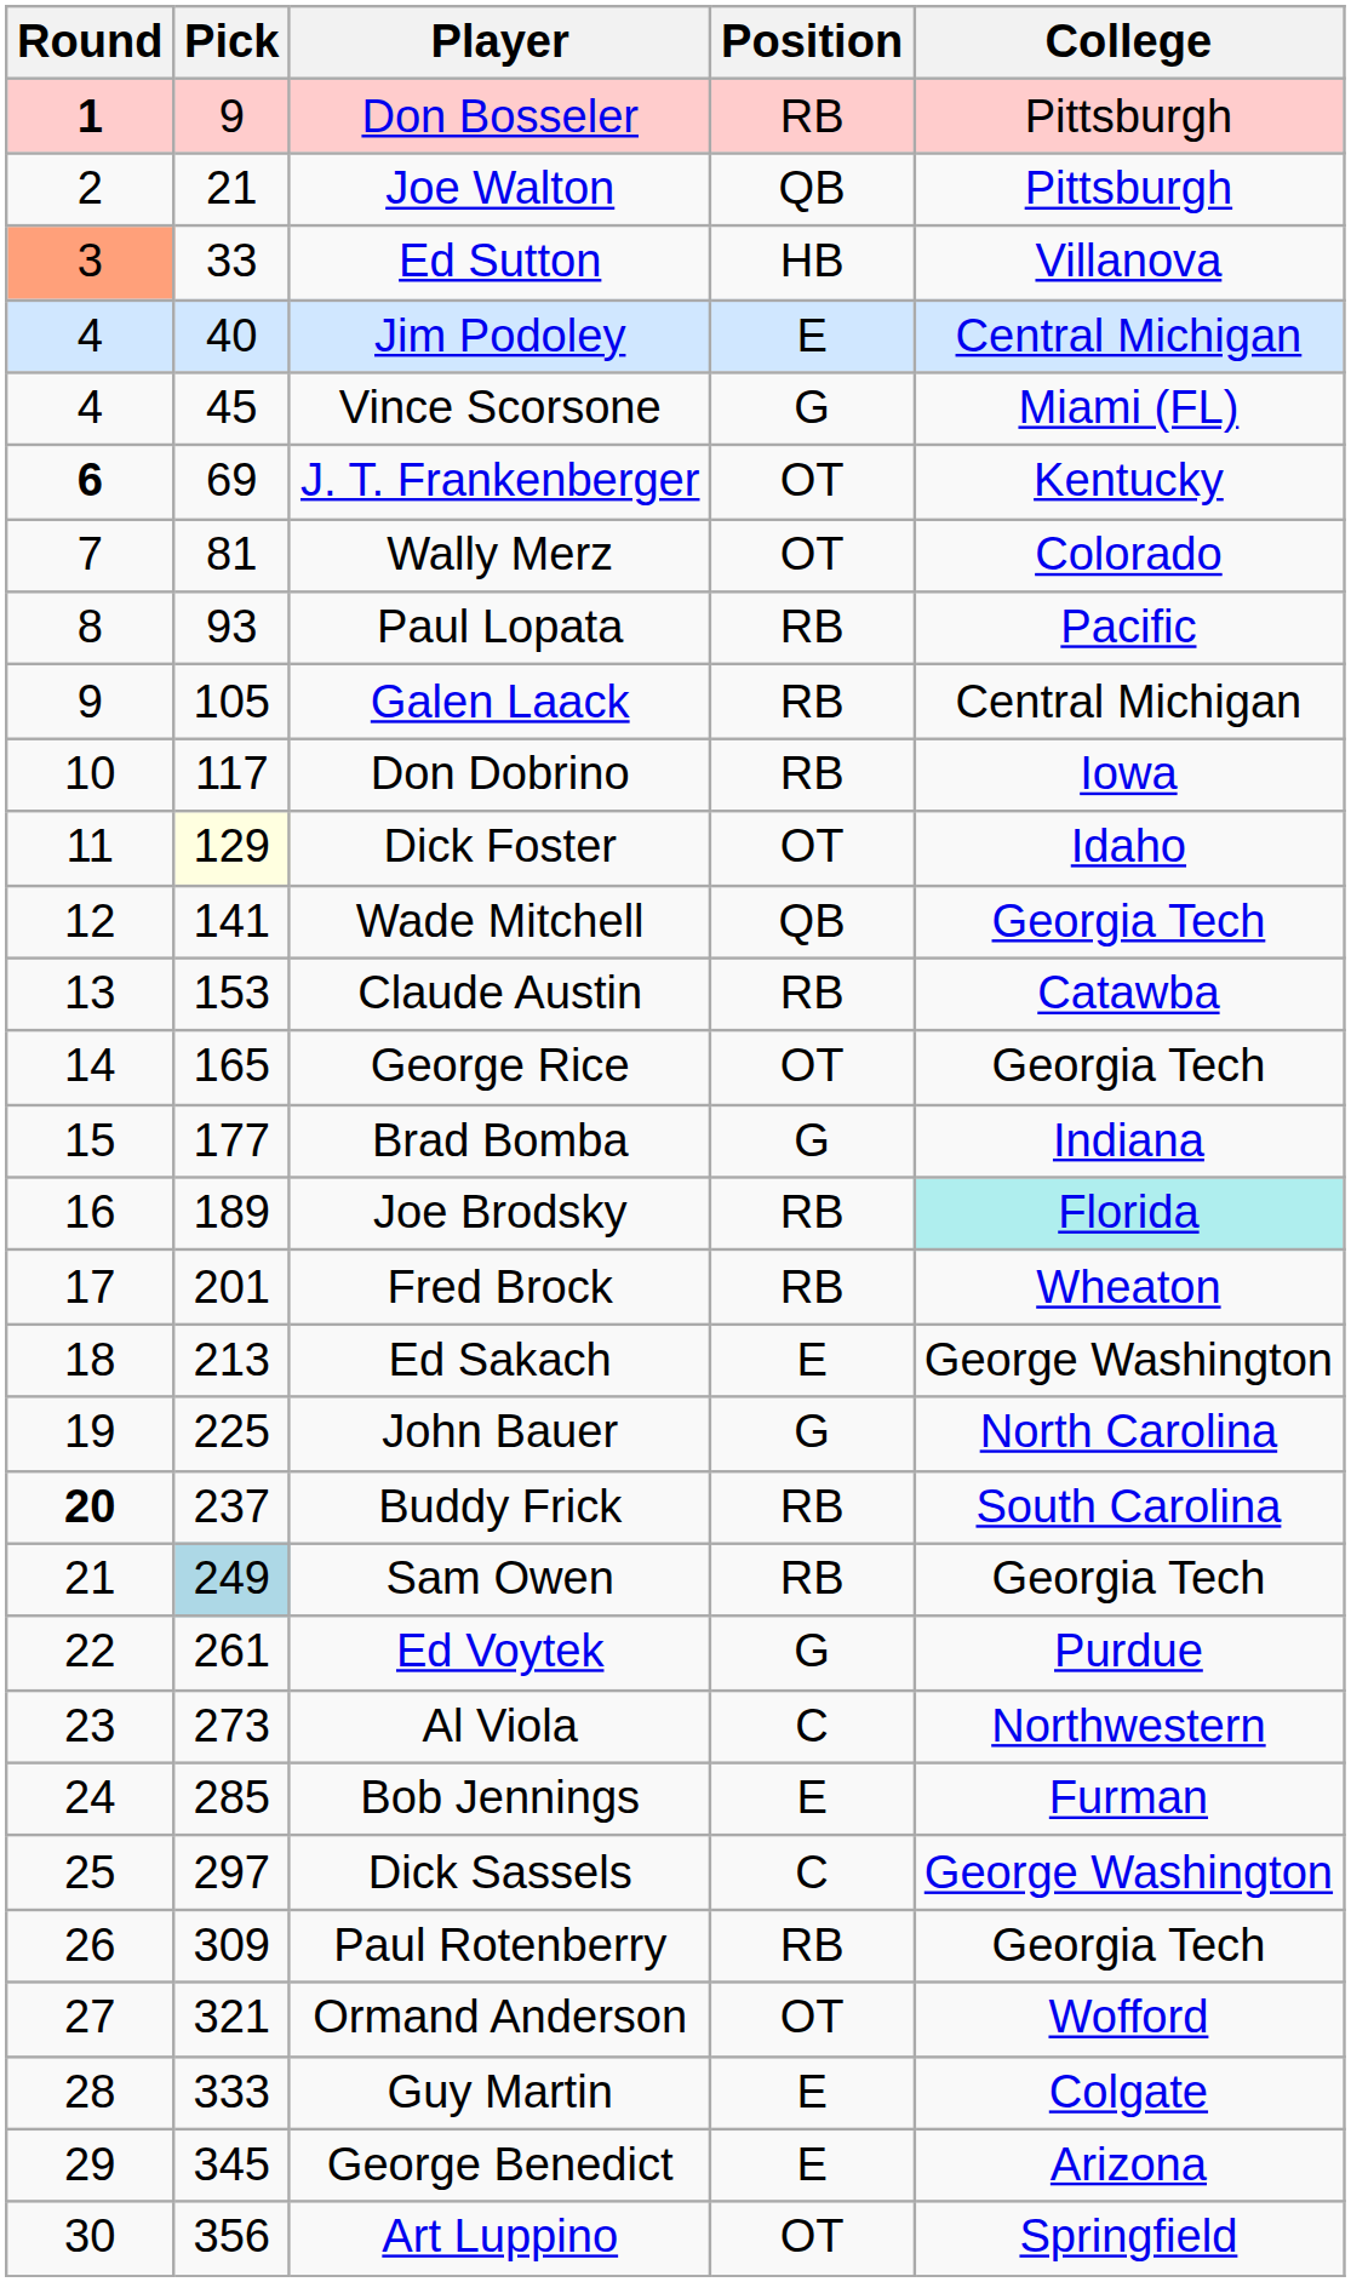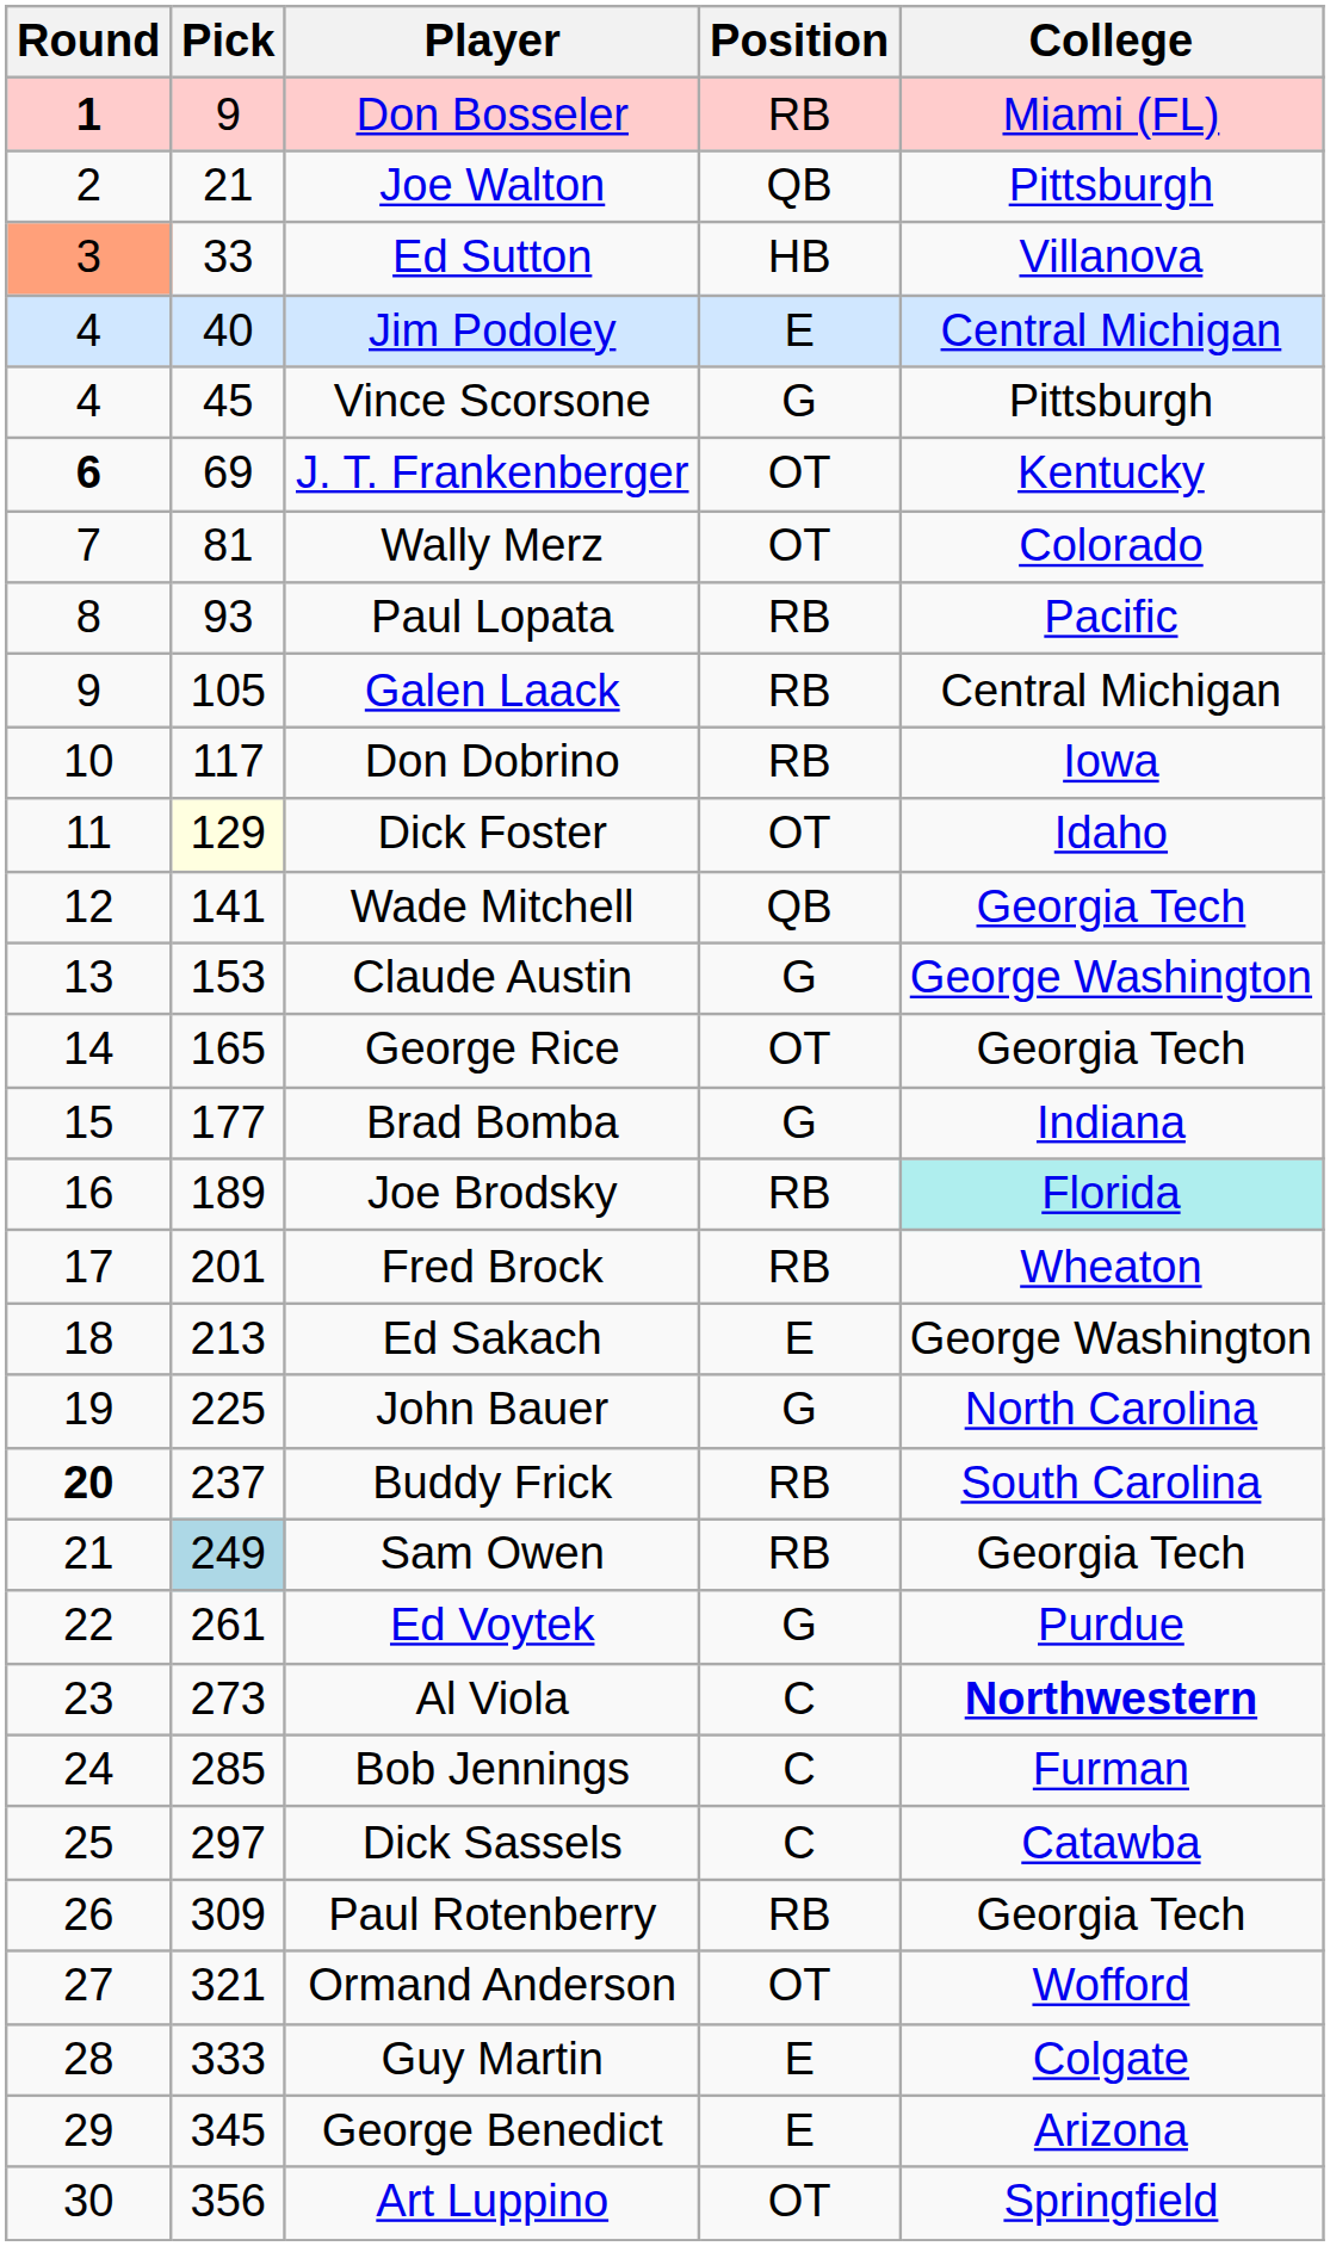Don Bosseler | College: Pittsburgh -> Miami (FL)
Vince Scorsone | College: Miami (FL) -> Pittsburgh
Claude Austin | Position: RB -> G
Claude Austin | College: Catawba -> George Washington
Al Viola | College: normal -> bold
Bob Jennings | Position: E -> C
Dick Sassels | College: George Washington -> Catawba
